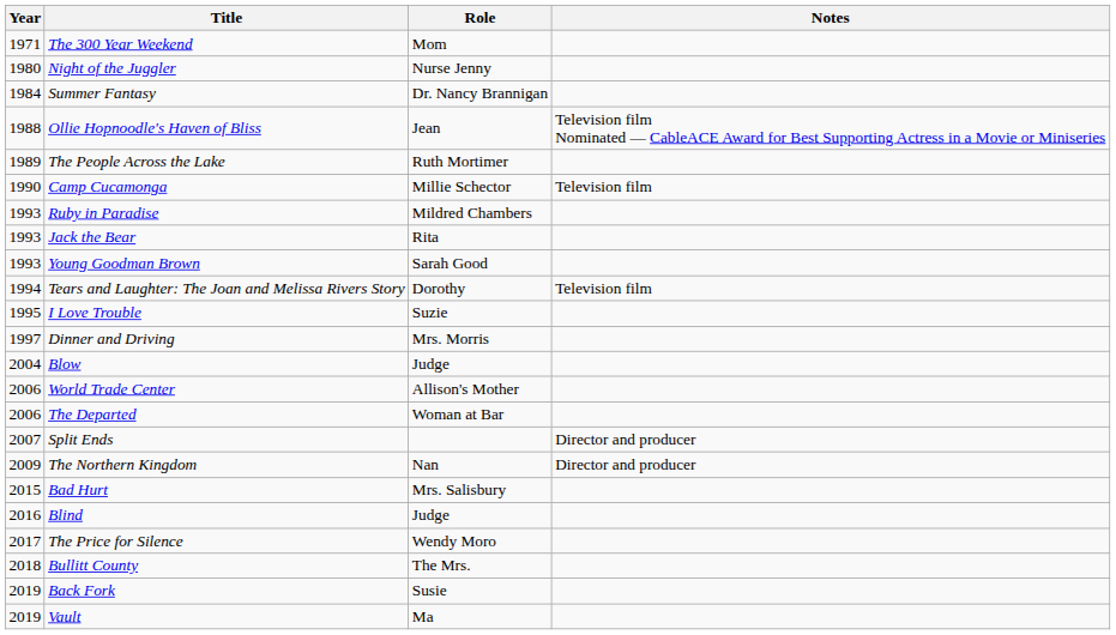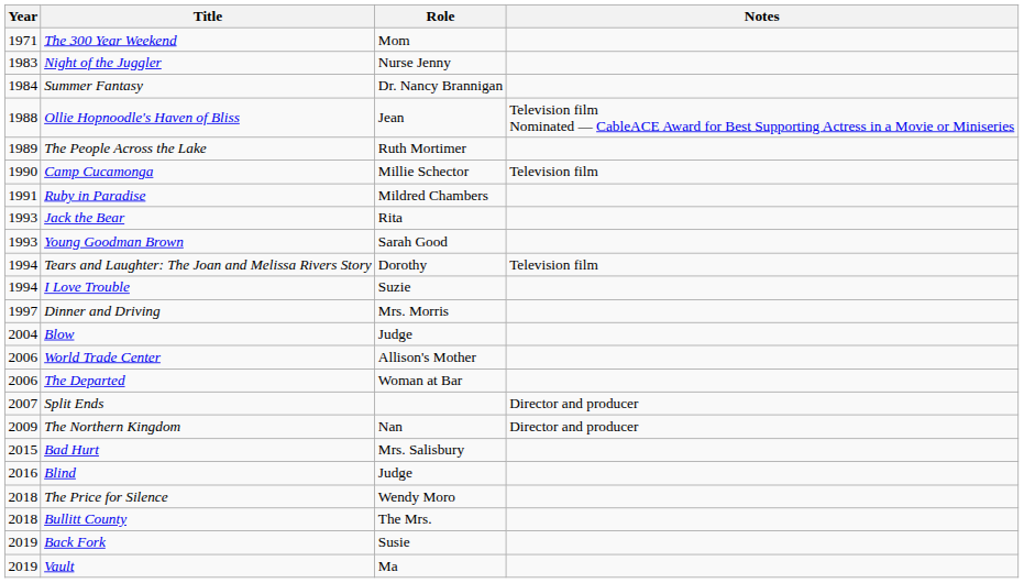Night of the Juggler | Year: 1980 -> 1983
Ruby in Paradise | Year: 1993 -> 1991
I Love Trouble | Year: 1995 -> 1994
The Price for Silence | Year: 2017 -> 2018
